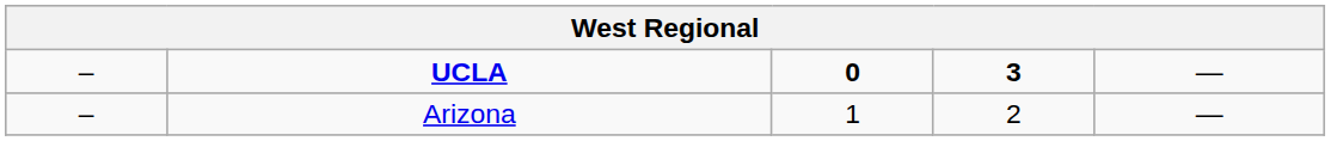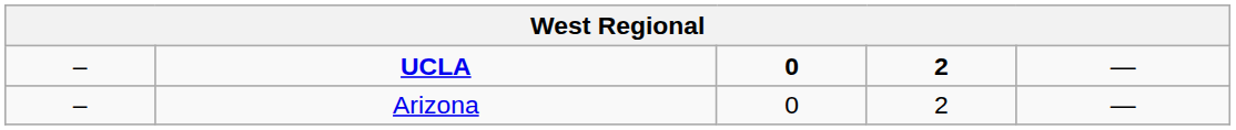UCLA | column 4: 3 -> 2
Arizona | column 3: 1 -> 0
